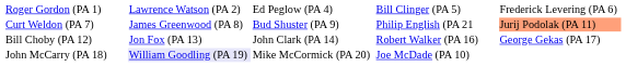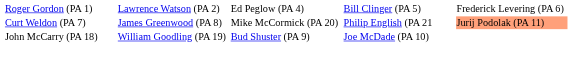Curt Weldon (PA 7) | column 3: Bud Shuster (PA 9) -> Mike McCormick (PA 20)
- row: Bill Choby (PA 12) | Jon Fox (PA 13) | John Clark (PA 14) | Robert Walker (PA 16) | George Gekas (PA 17)
John McCarry (PA 18) | column 2: lavender background -> no background
John McCarry (PA 18) | column 3: Mike McCormick (PA 20) -> Bud Shuster (PA 9)
